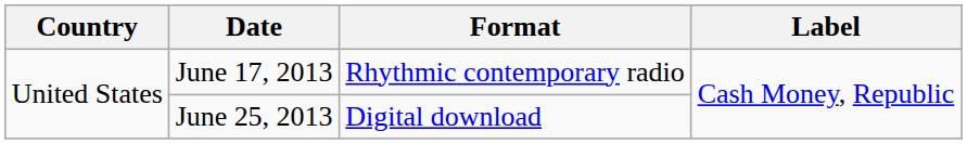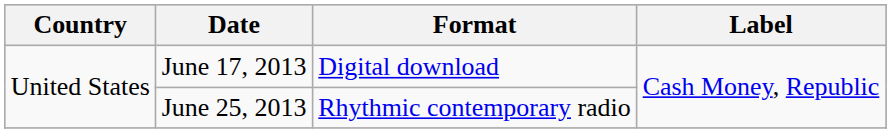June 17, 2013 | Format: Rhythmic contemporary radio -> Digital download
June 25, 2013 | Format: Digital download -> Rhythmic contemporary radio
